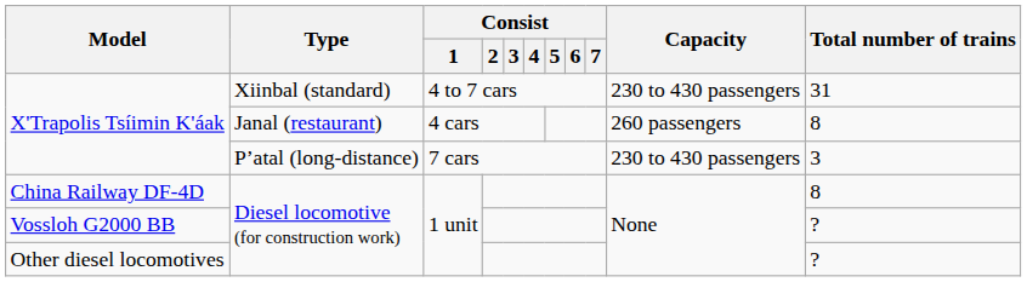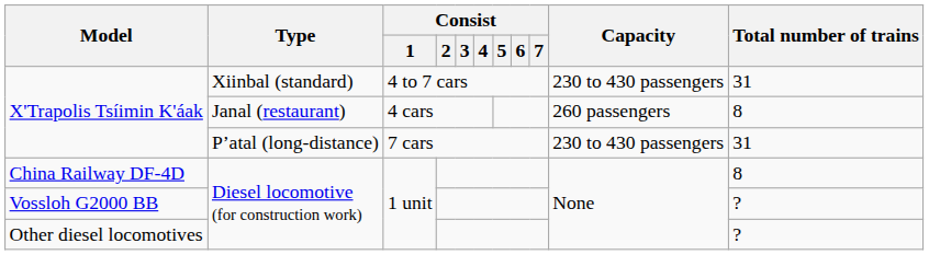X'Trapolis Tsíimin K'áak / P’atal (long-distance) | Total number of trains: 3 -> 31
